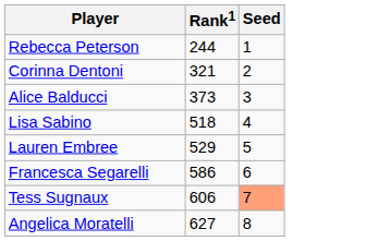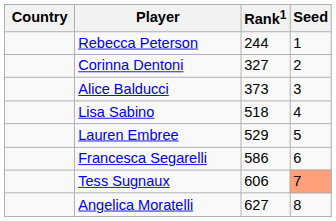+ column: Country
Corinna Dentoni | Rank1: 321 -> 327
